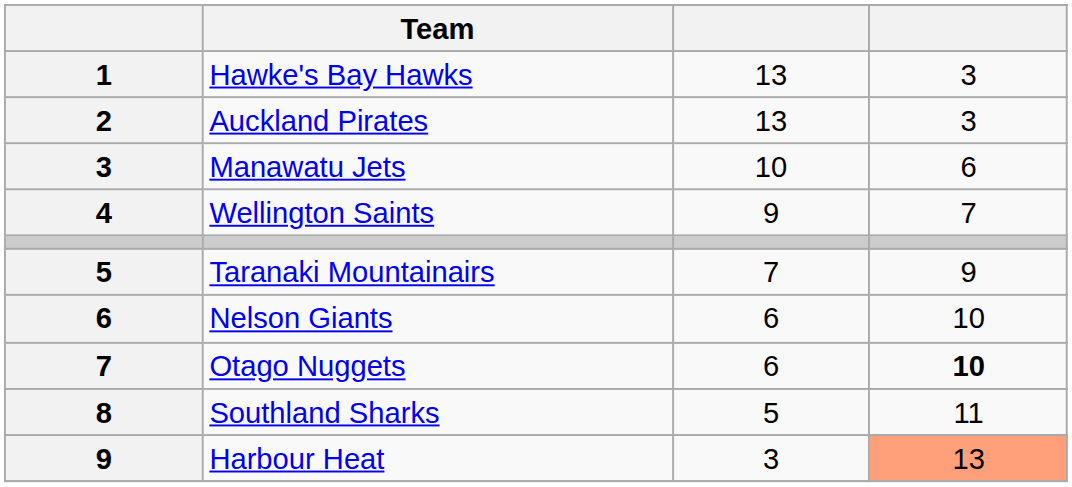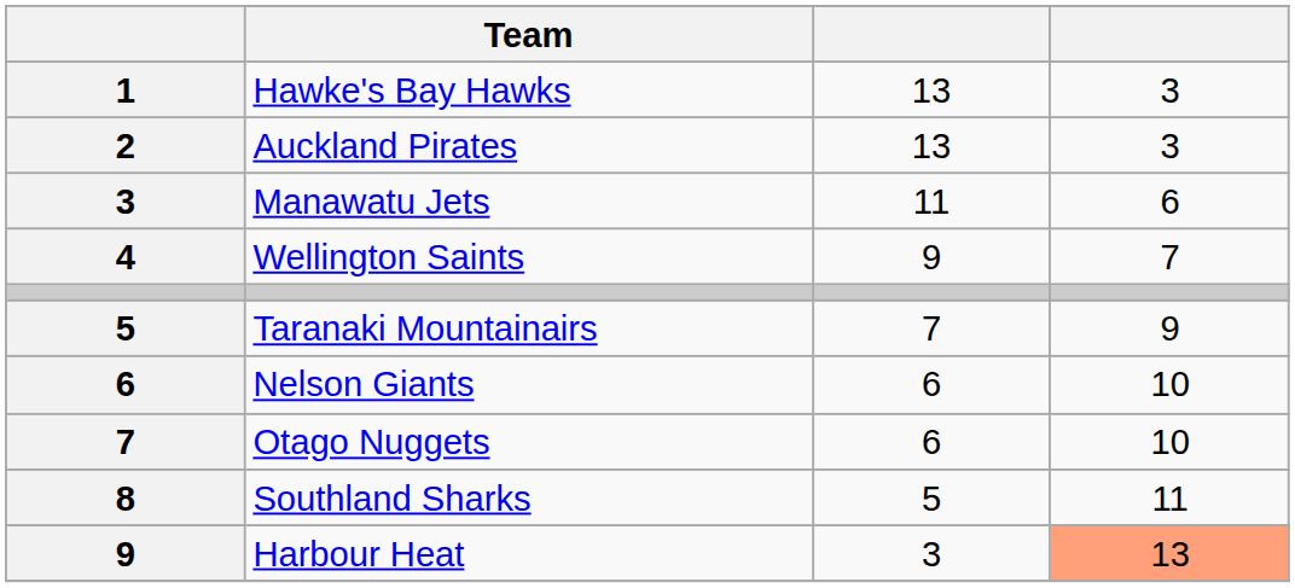Manawatu Jets | column 3: 10 -> 11
Otago Nuggets | column 4: bold -> normal
